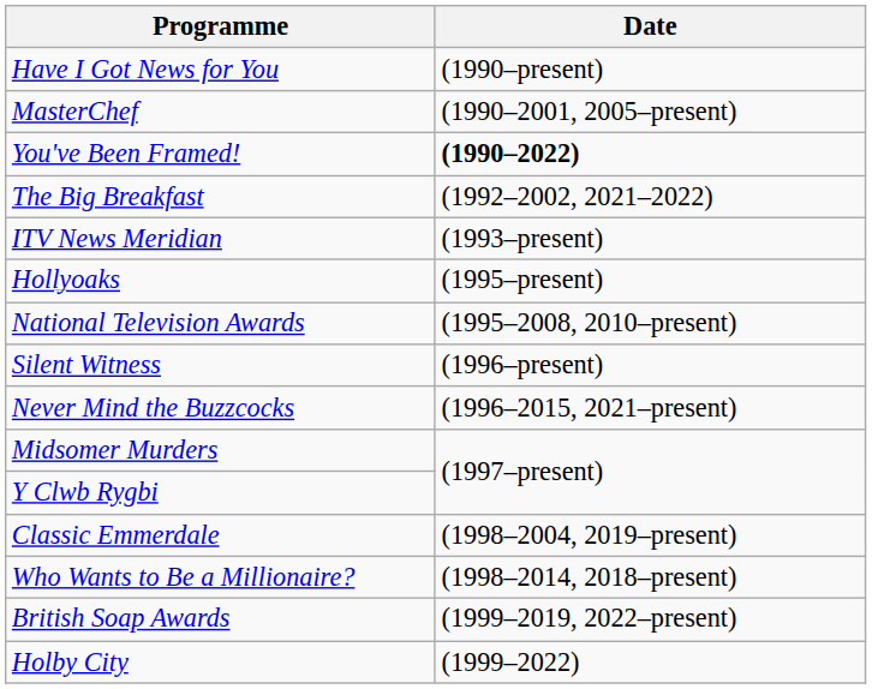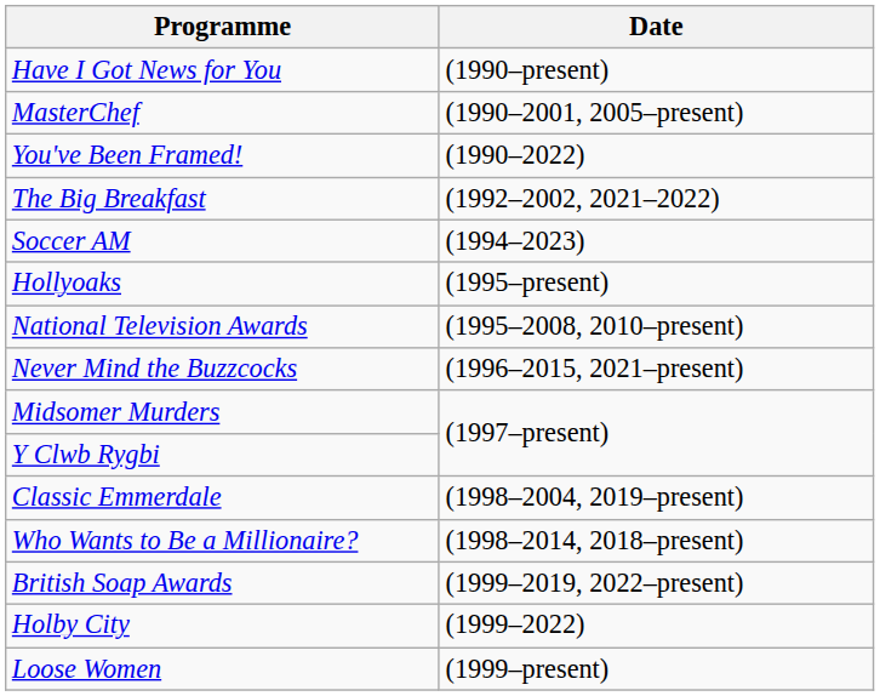You've Been Framed! | Date: bold -> normal
- row: ITV News Meridian | (1993–present)
+ row: Soccer AM | (1994–2023)
- row: Silent Witness | (1996–present)
+ row: Loose Women | (1999–present)
